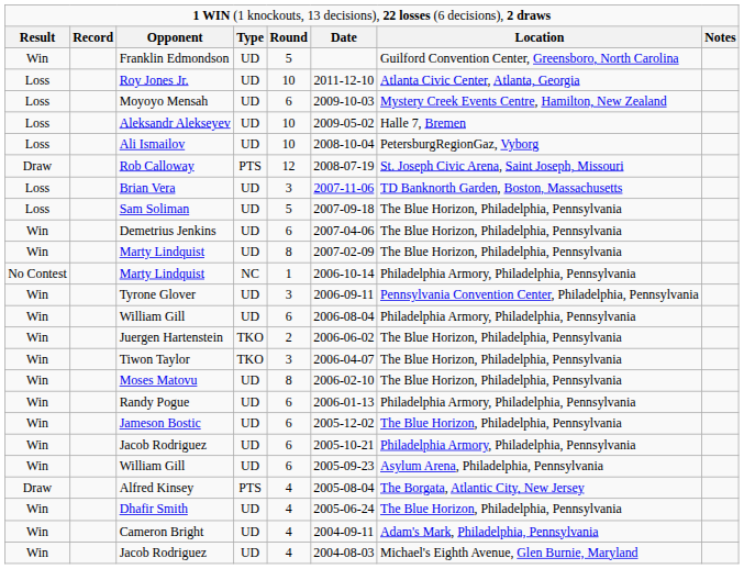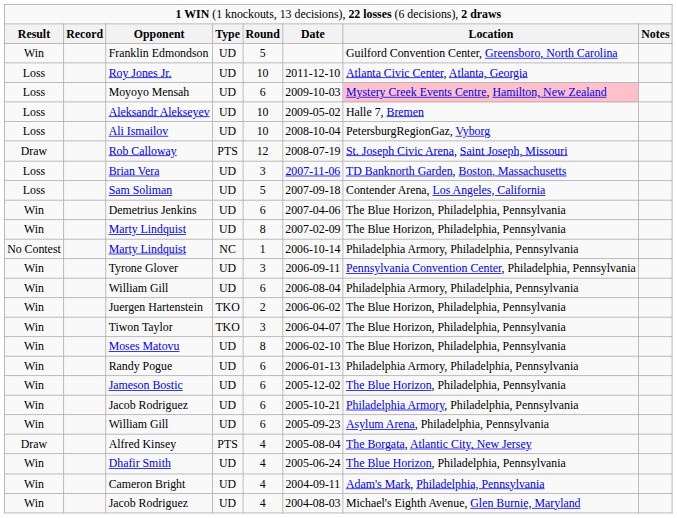Moyoyo Mensah | column 7: no background -> pink background
Sam Soliman | column 7: The Blue Horizon, Philadelphia, Pennsylvania -> Contender Arena, Los Angeles, California
